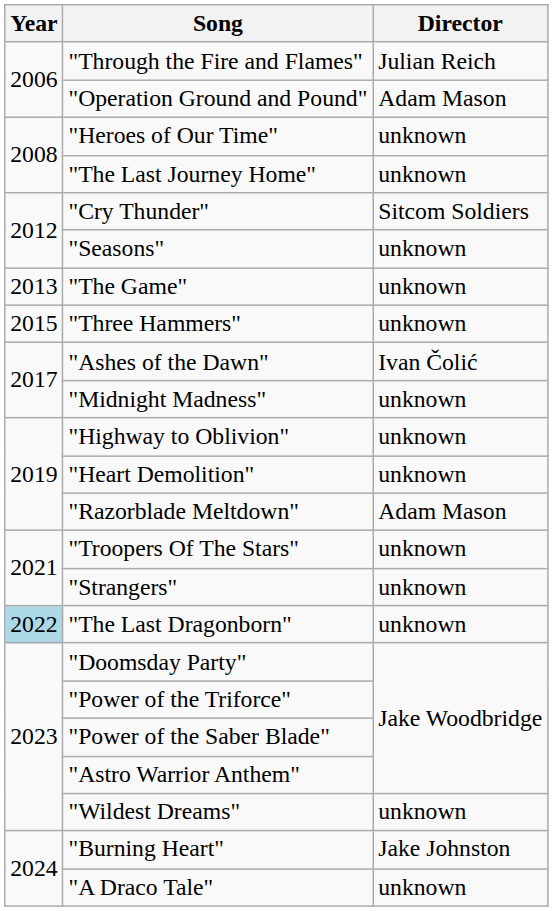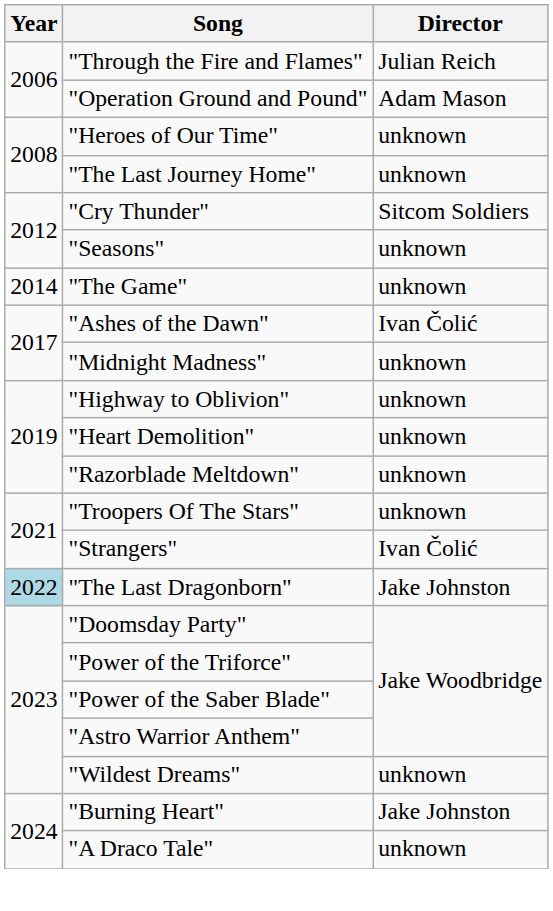"The Game" | Year: 2013 -> 2014
- row: 2015 | "Three Hammers" | unknown
"Razorblade Meltdown" | Director: Adam Mason -> unknown
"Strangers" | Director: unknown -> Ivan Čolić
"The Last Dragonborn" | Director: unknown -> Jake Johnston
